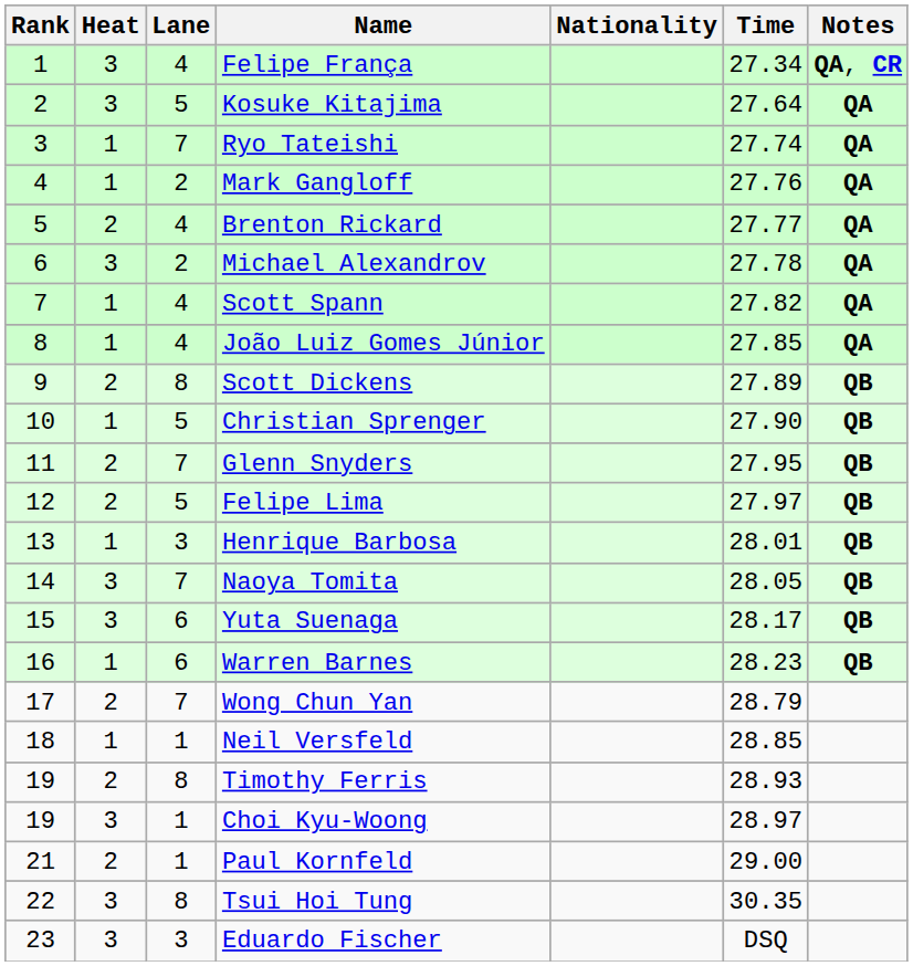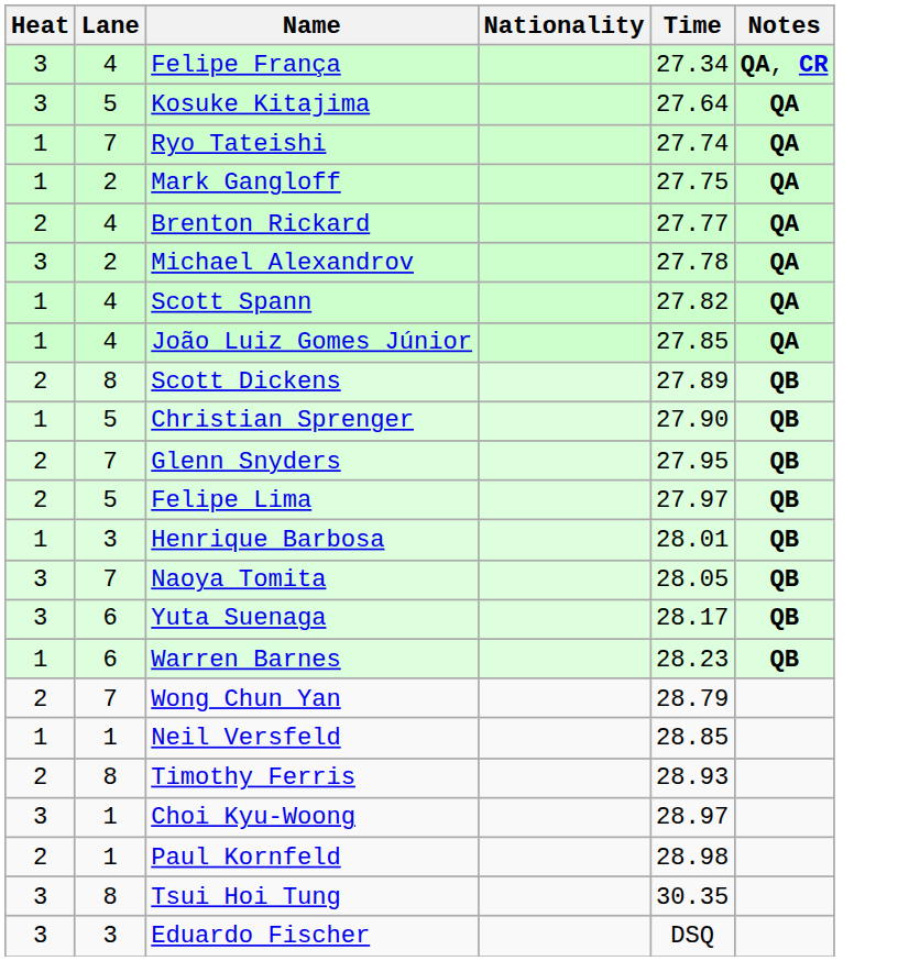- column: Rank | 1 | 2 | 3 | 4 | 5 | 6 | 7 | 8 | 9 | 10 | 11 | 12 | 13 | 14 | 15 | 16 | 17 | 18 | 19 | 19 | 21 | 22 | 23
Mark Gangloff | Time: 27.76 -> 27.75
Paul Kornfeld | Time: 29.00 -> 28.98
